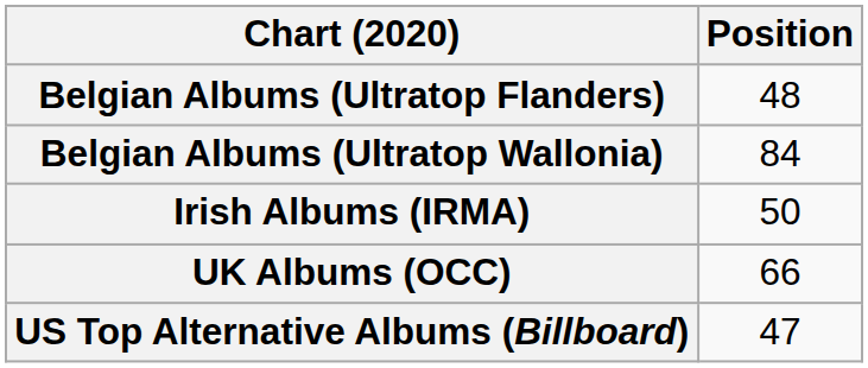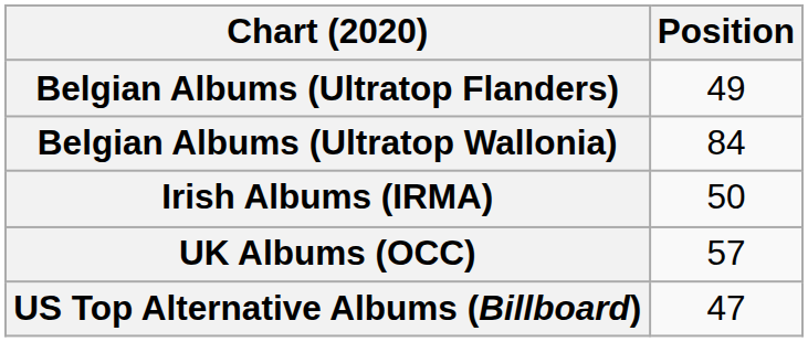Belgian Albums (Ultratop Flanders) | Position: 48 -> 49
UK Albums (OCC) | Position: 66 -> 57
